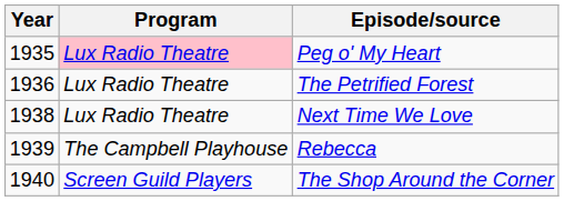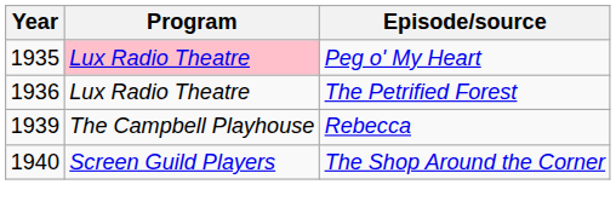- row: 1938 | Lux Radio Theatre | Next Time We Love
